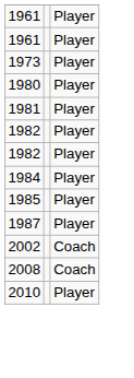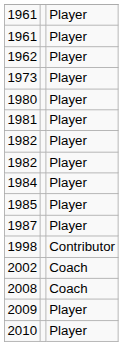+ row: 1962 | Player
+ row: 1998 | Contributor
+ row: 2009 | Player
